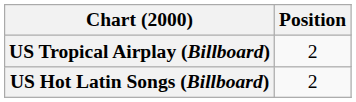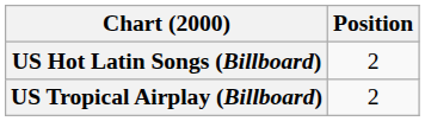rows swapped: US Hot Latin Songs (Billboard) <-> US Tropical Airplay (Billboard)
